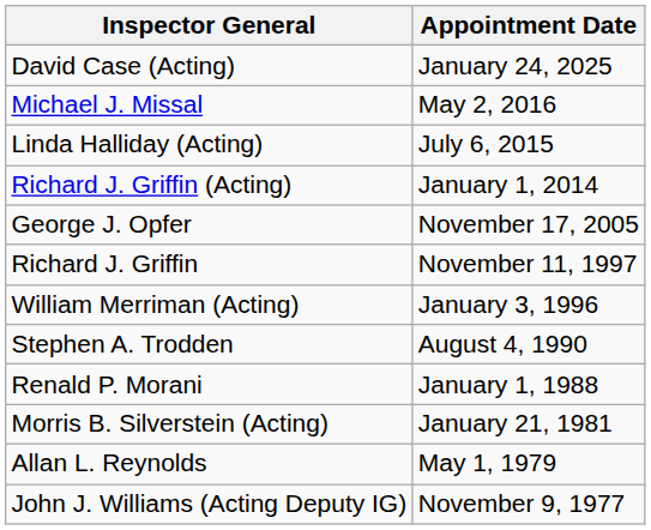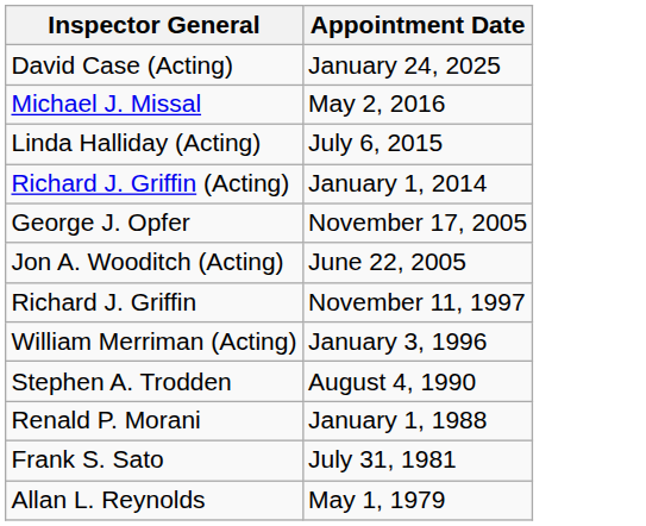+ row: Jon A. Wooditch (Acting) | June 22, 2005
+ row: Frank S. Sato | July 31, 1981
- row: Morris B. Silverstein (Acting) | January 21, 1981
- row: John J. Williams (Acting Deputy IG) | November 9, 1977
